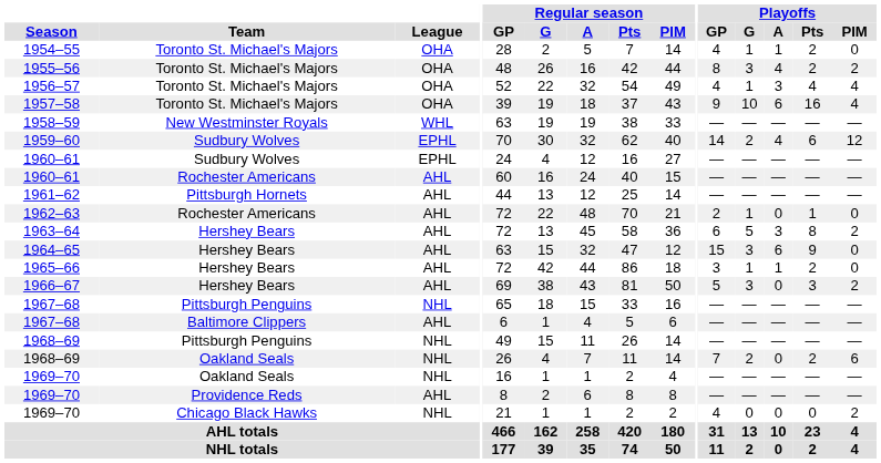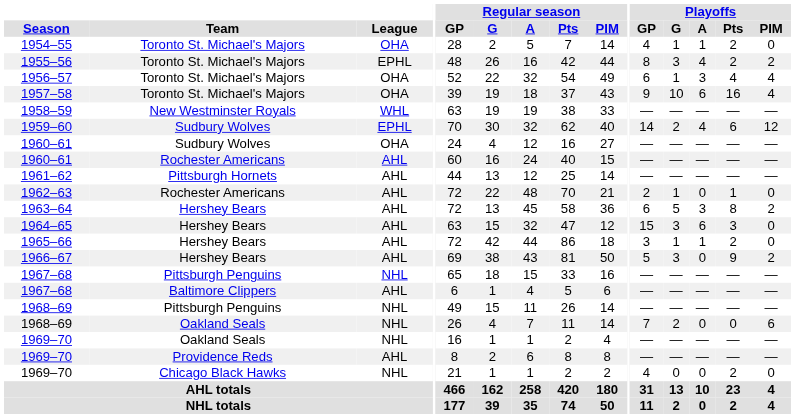1955–56 | League: OHA -> EPHL
1956–57 | Playoffs / GP: 4 -> 6
1960–61 / Sudbury Wolves | League: EPHL -> OHA
1964–65 | Playoffs / Pts: 9 -> 3
1966–67 | Playoffs / Pts: 3 -> 9
1968–69 / Oakland Seals | Playoffs / Pts: 2 -> 0
1969–70 / Chicago Black Hawks | Playoffs / Pts: 0 -> 2
1969–70 / Chicago Black Hawks | Playoffs / PIM: 2 -> 0
